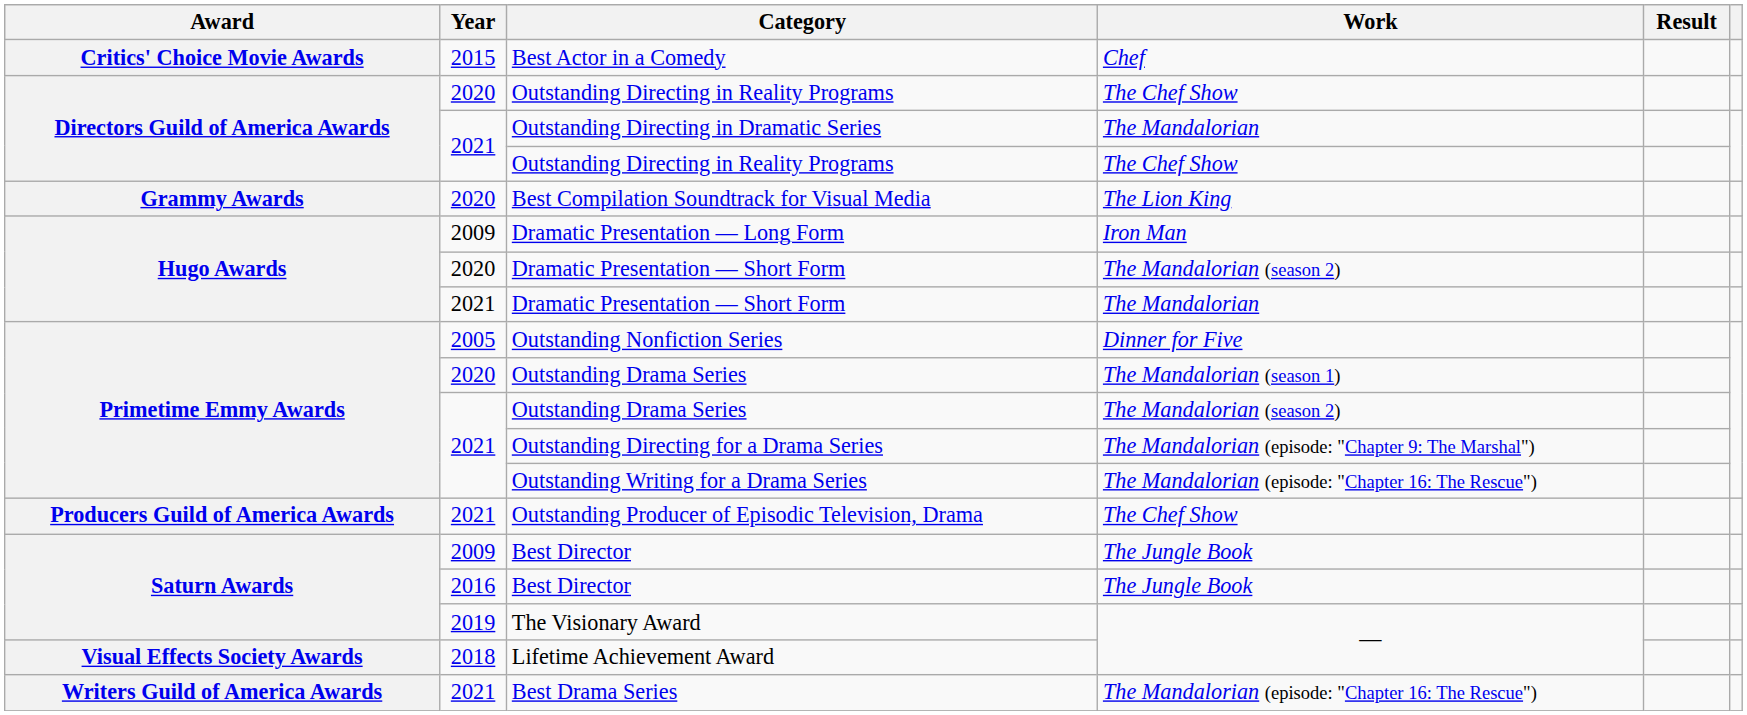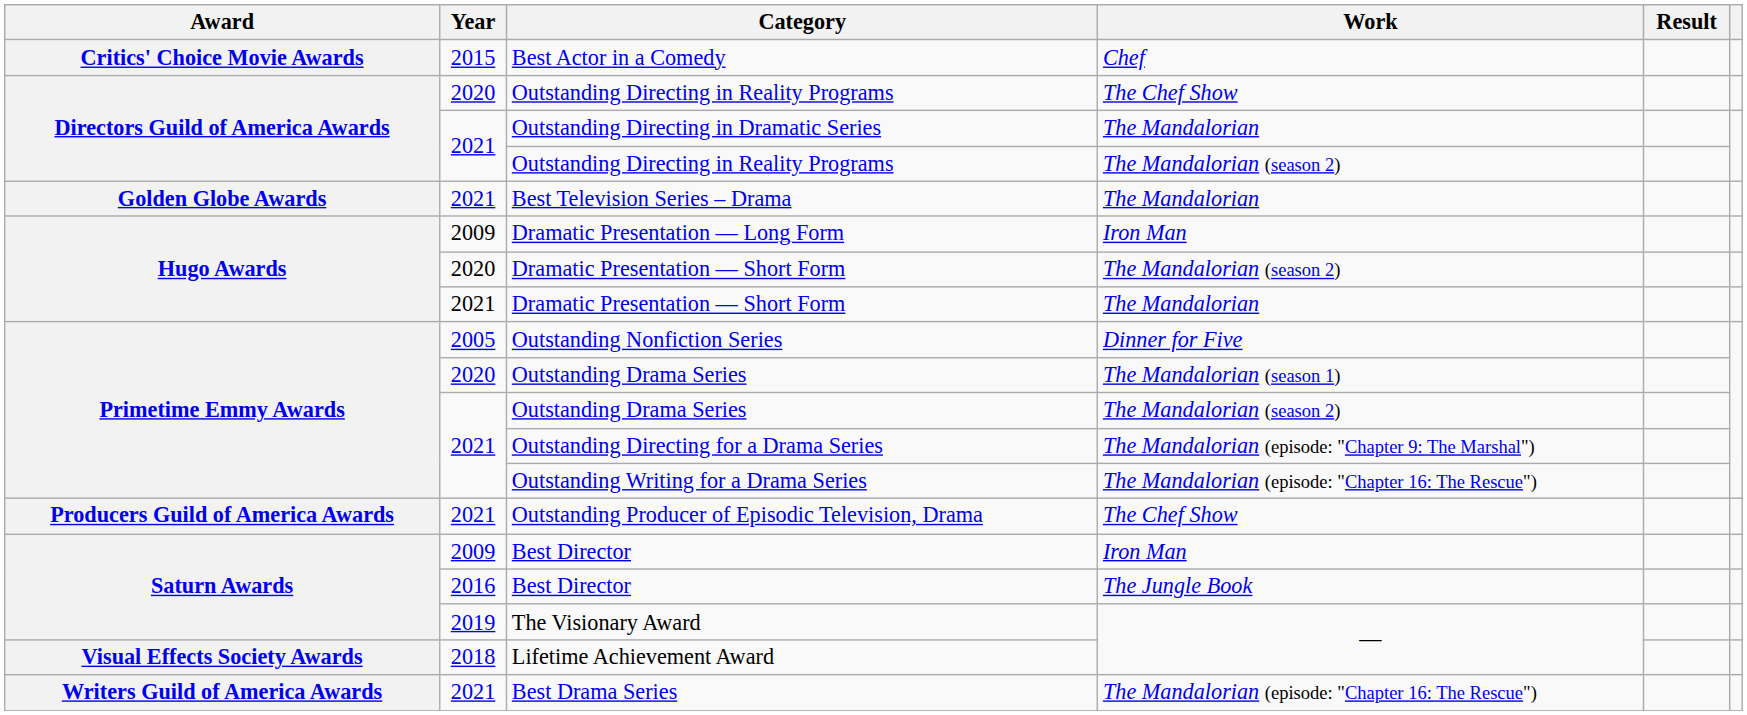2021 / Outstanding Directing in Reality Programs | Work: The Chef Show -> The Mandalorian (season 2)
+ row: Golden Globe Awards | 2021 | Best Television Series – Drama | The Mandalorian
- row: Grammy Awards | 2020 | Best Compilation Soundtrack for Visual Media | The Lion King
2009 / Best Director | Work: The Jungle Book -> Iron Man
